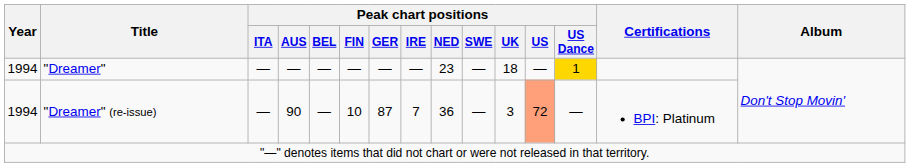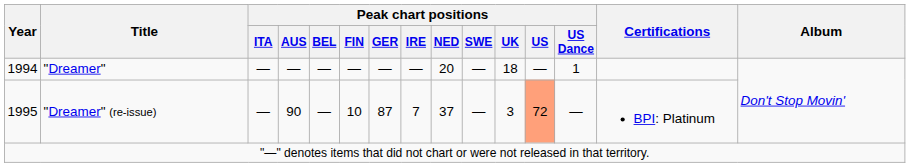"Dreamer" | Peak chart positions / NED: 23 -> 20
"Dreamer" | Peak chart positions / US Dance: gold background -> no background
"Dreamer" (re-issue) | Year: 1994 -> 1995
"Dreamer" (re-issue) | Peak chart positions / NED: 36 -> 37
